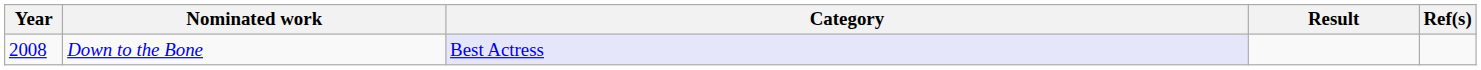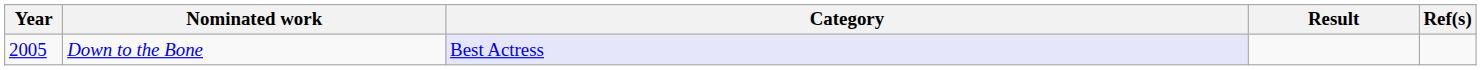Down to the Bone | Year: 2008 -> 2005
